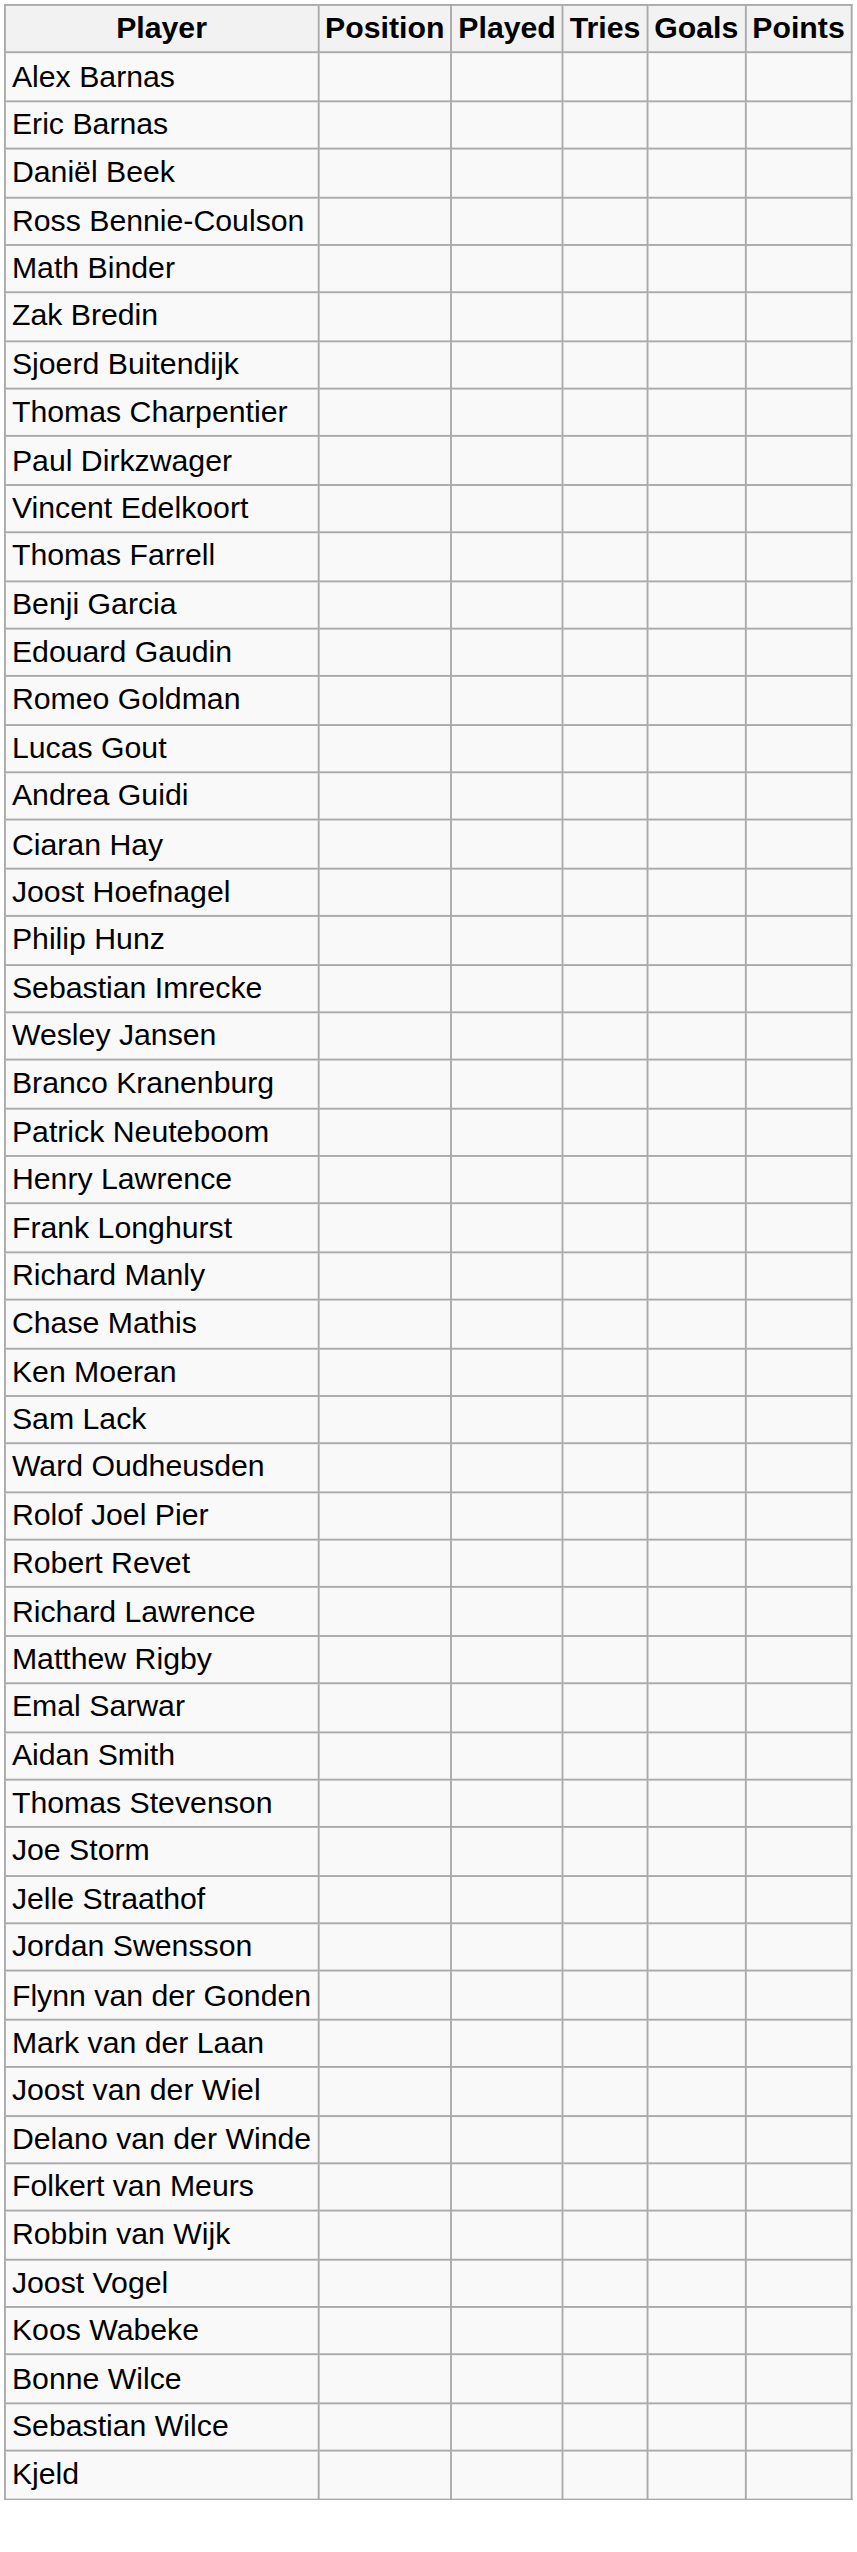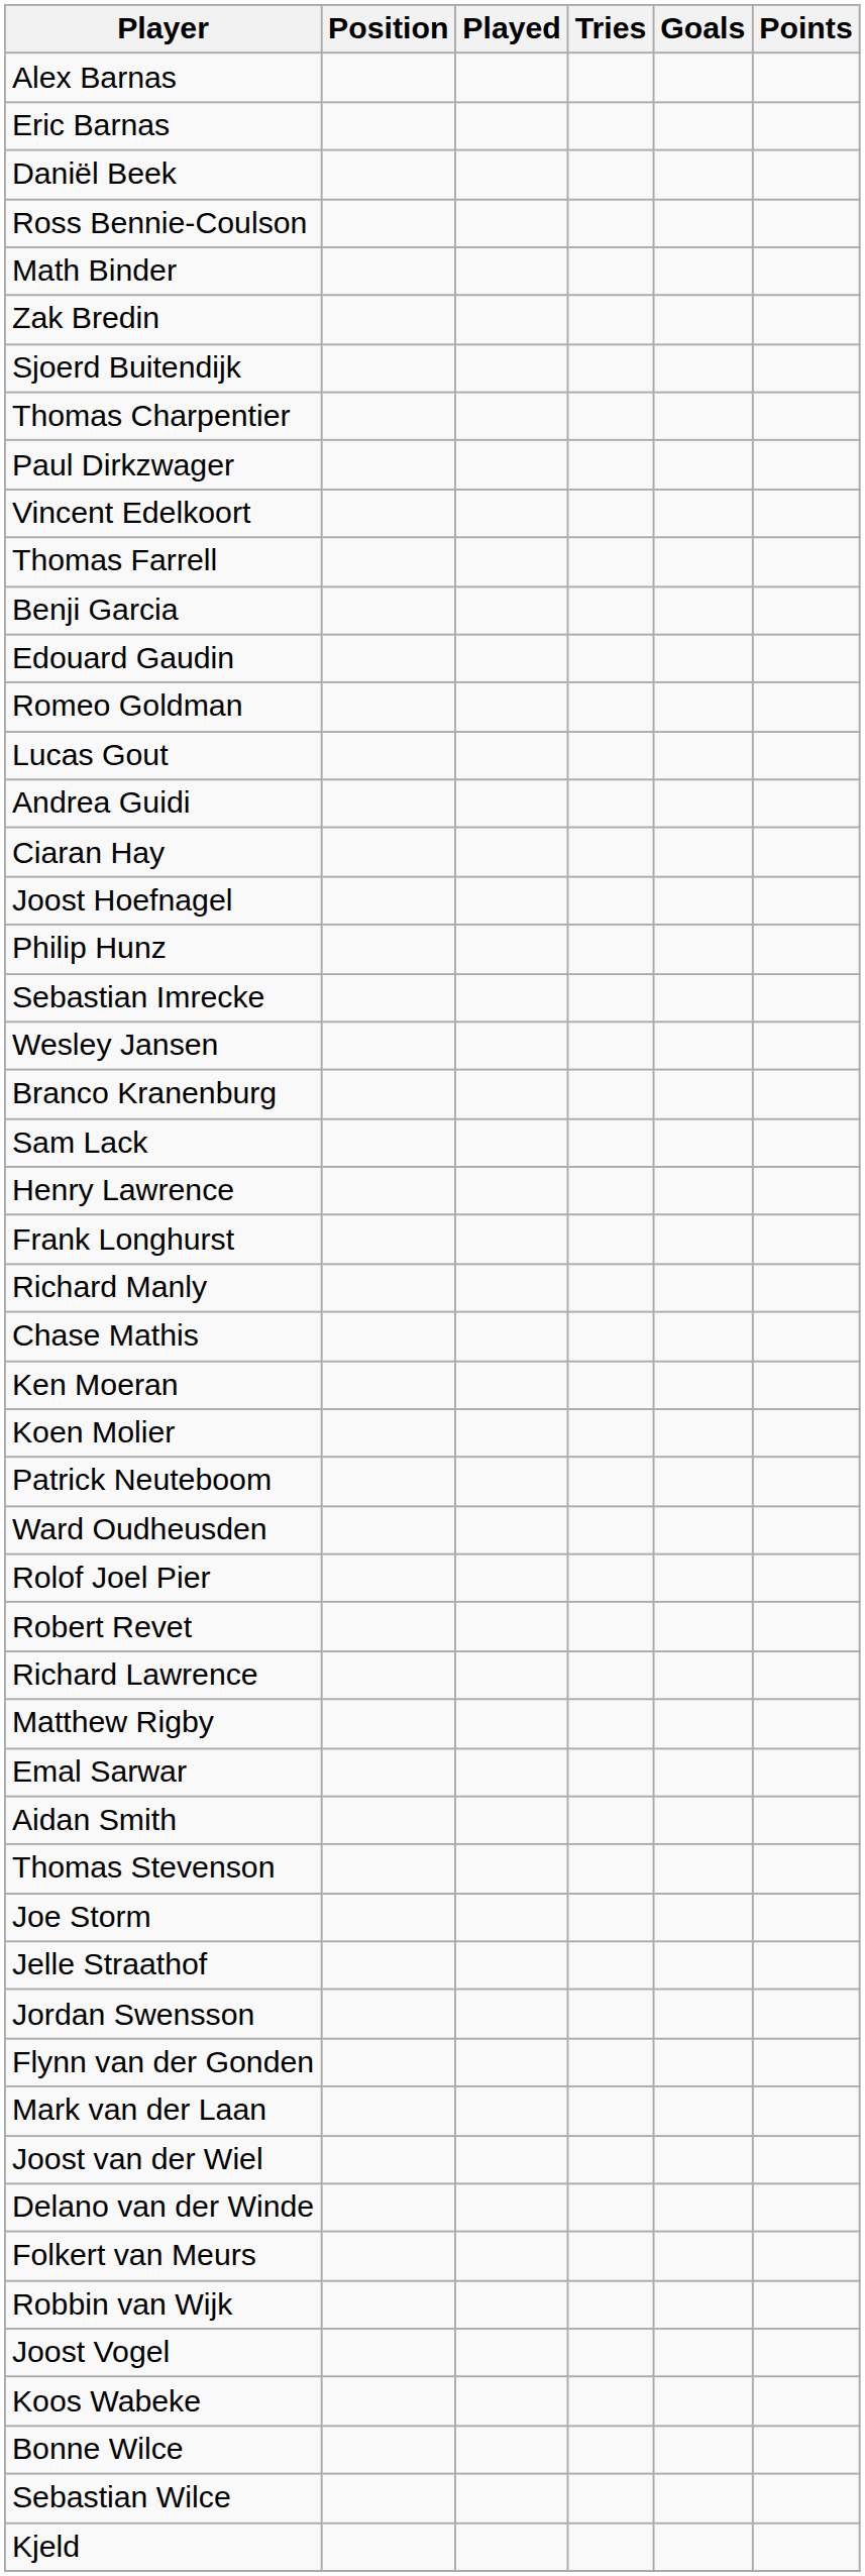rows swapped: Sam Lack <-> Patrick Neuteboom
+ row: Koen Molier
